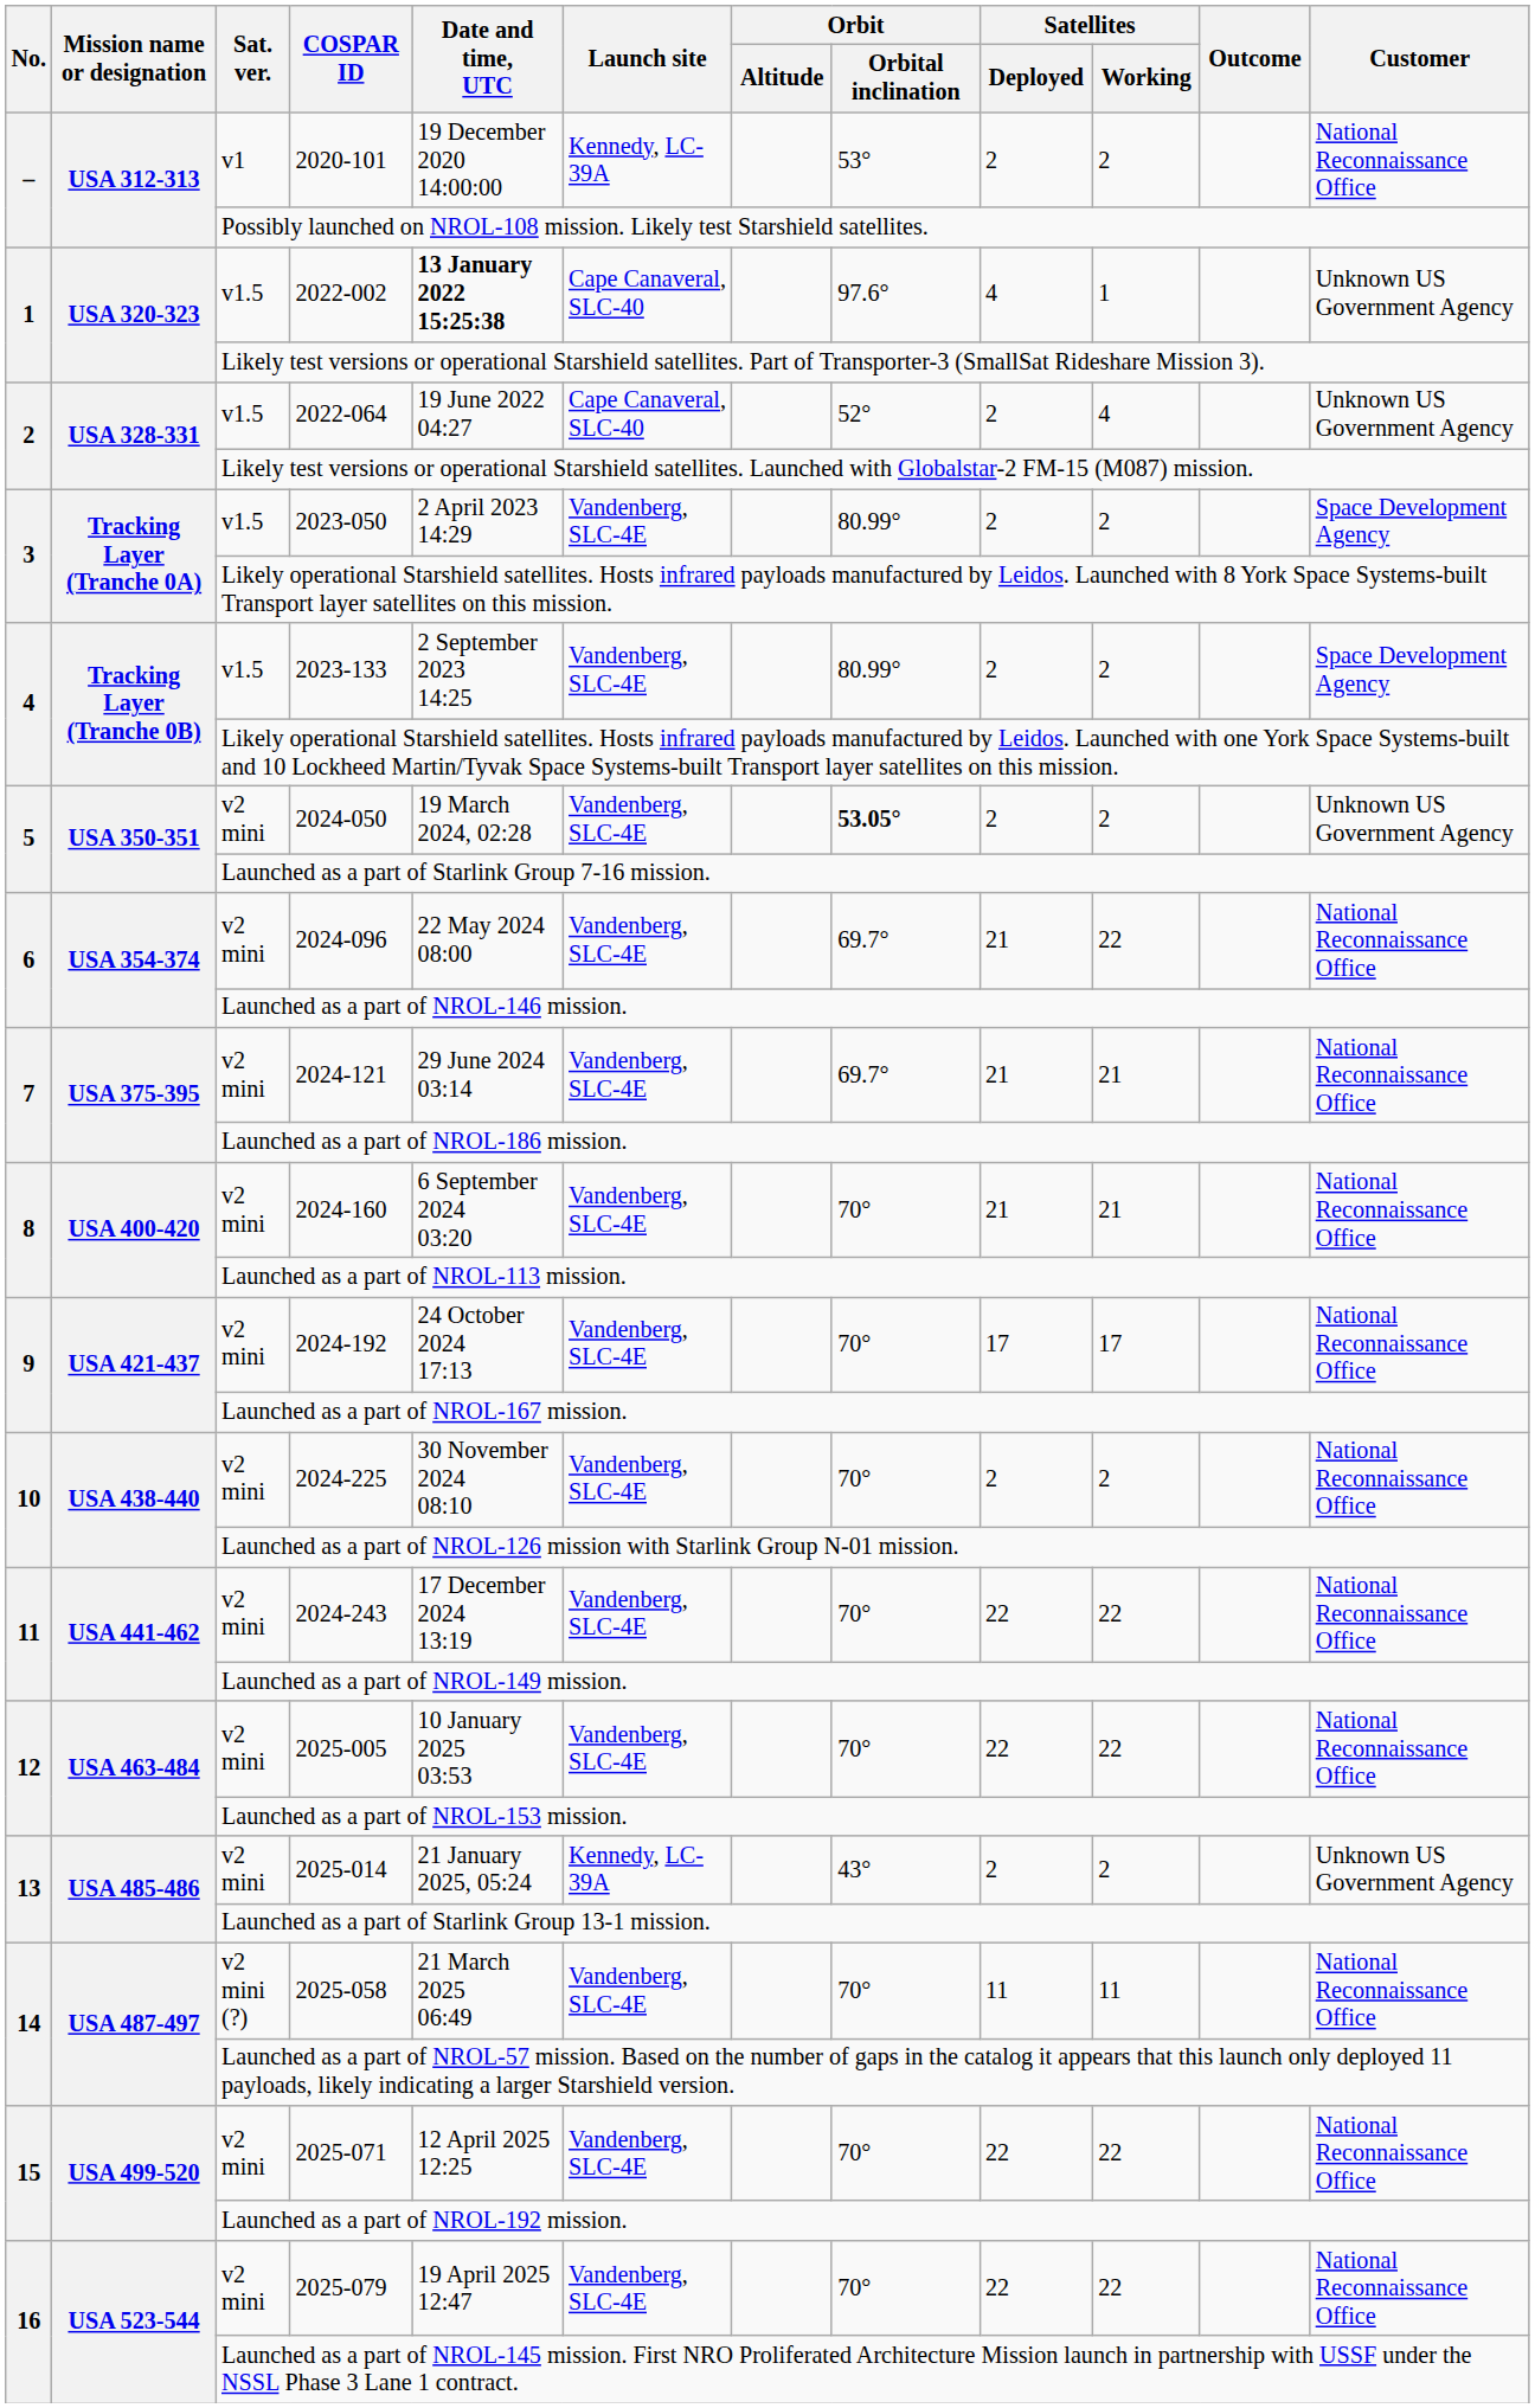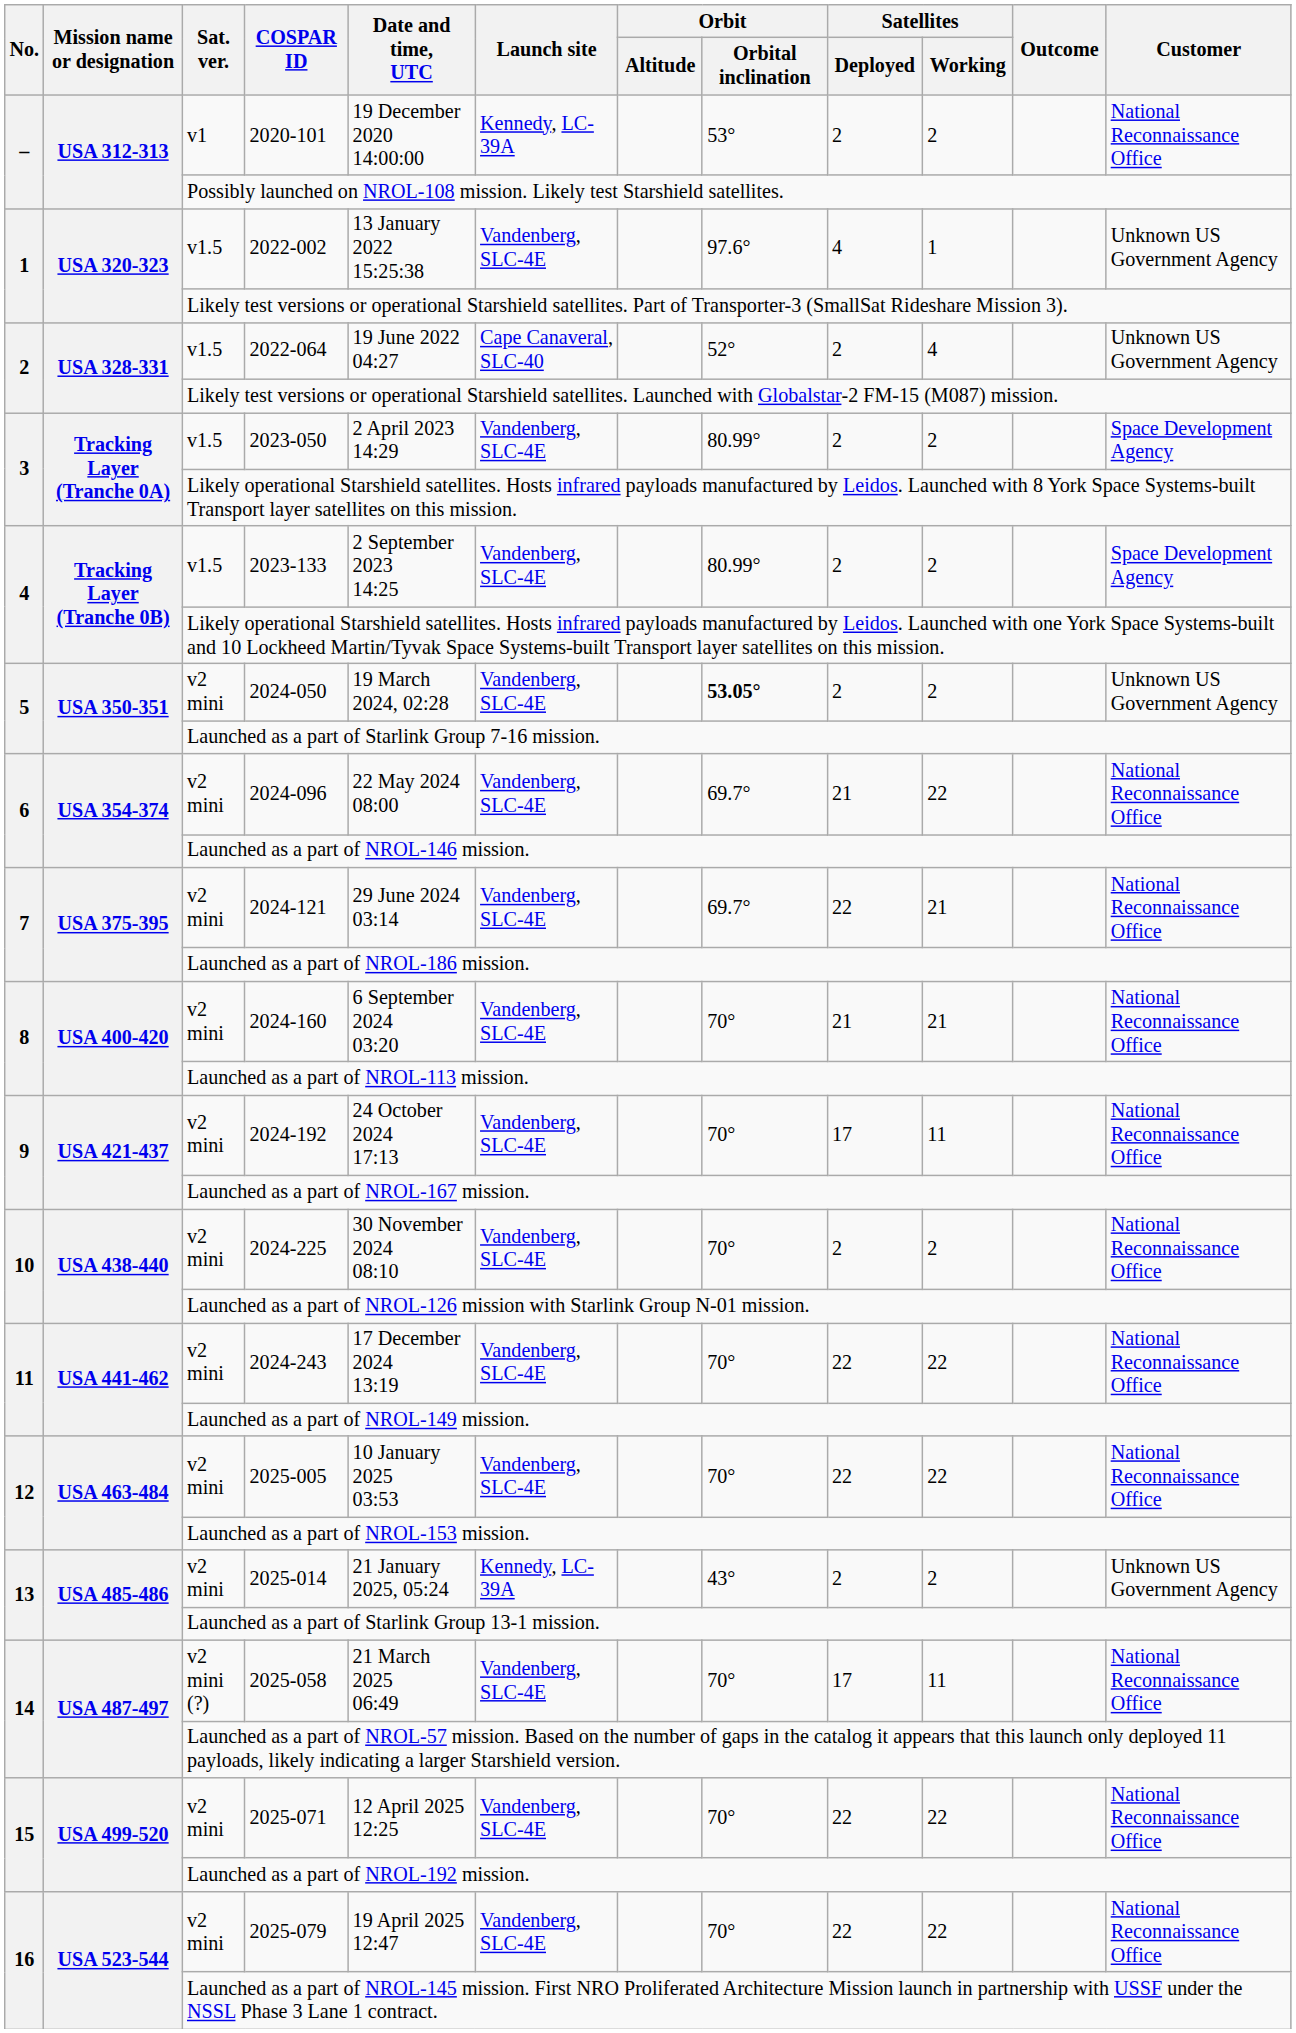2022-002 | Date and time, UTC: bold -> normal
2022-002 | Launch site: Cape Canaveral, SLC-40 -> Vandenberg, SLC-4E
2024-121 | Satellites / Deployed: 21 -> 22
2024-192 | Satellites / Working: 17 -> 11
2025-058 | Satellites / Deployed: 11 -> 17
